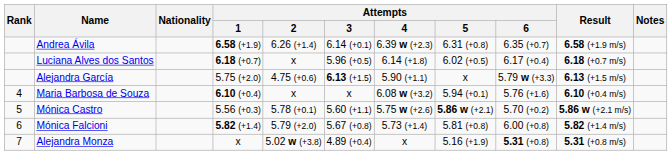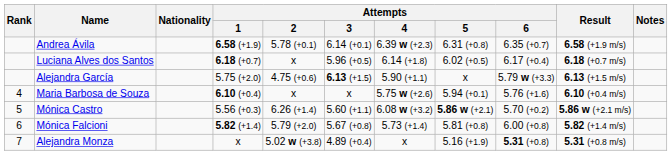Andrea Ávila | Attempts / 2: 6.26 (+1.4) -> 5.78 (+0.1)
Maria Barbosa de Souza | Attempts / 4: 6.08 w (+3.2) -> 5.75 w (+2.6)
Mónica Castro | Attempts / 2: 5.78 (+0.1) -> 6.26 (+1.4)
Mónica Castro | Attempts / 4: 5.75 w (+2.6) -> 6.08 w (+3.2)
